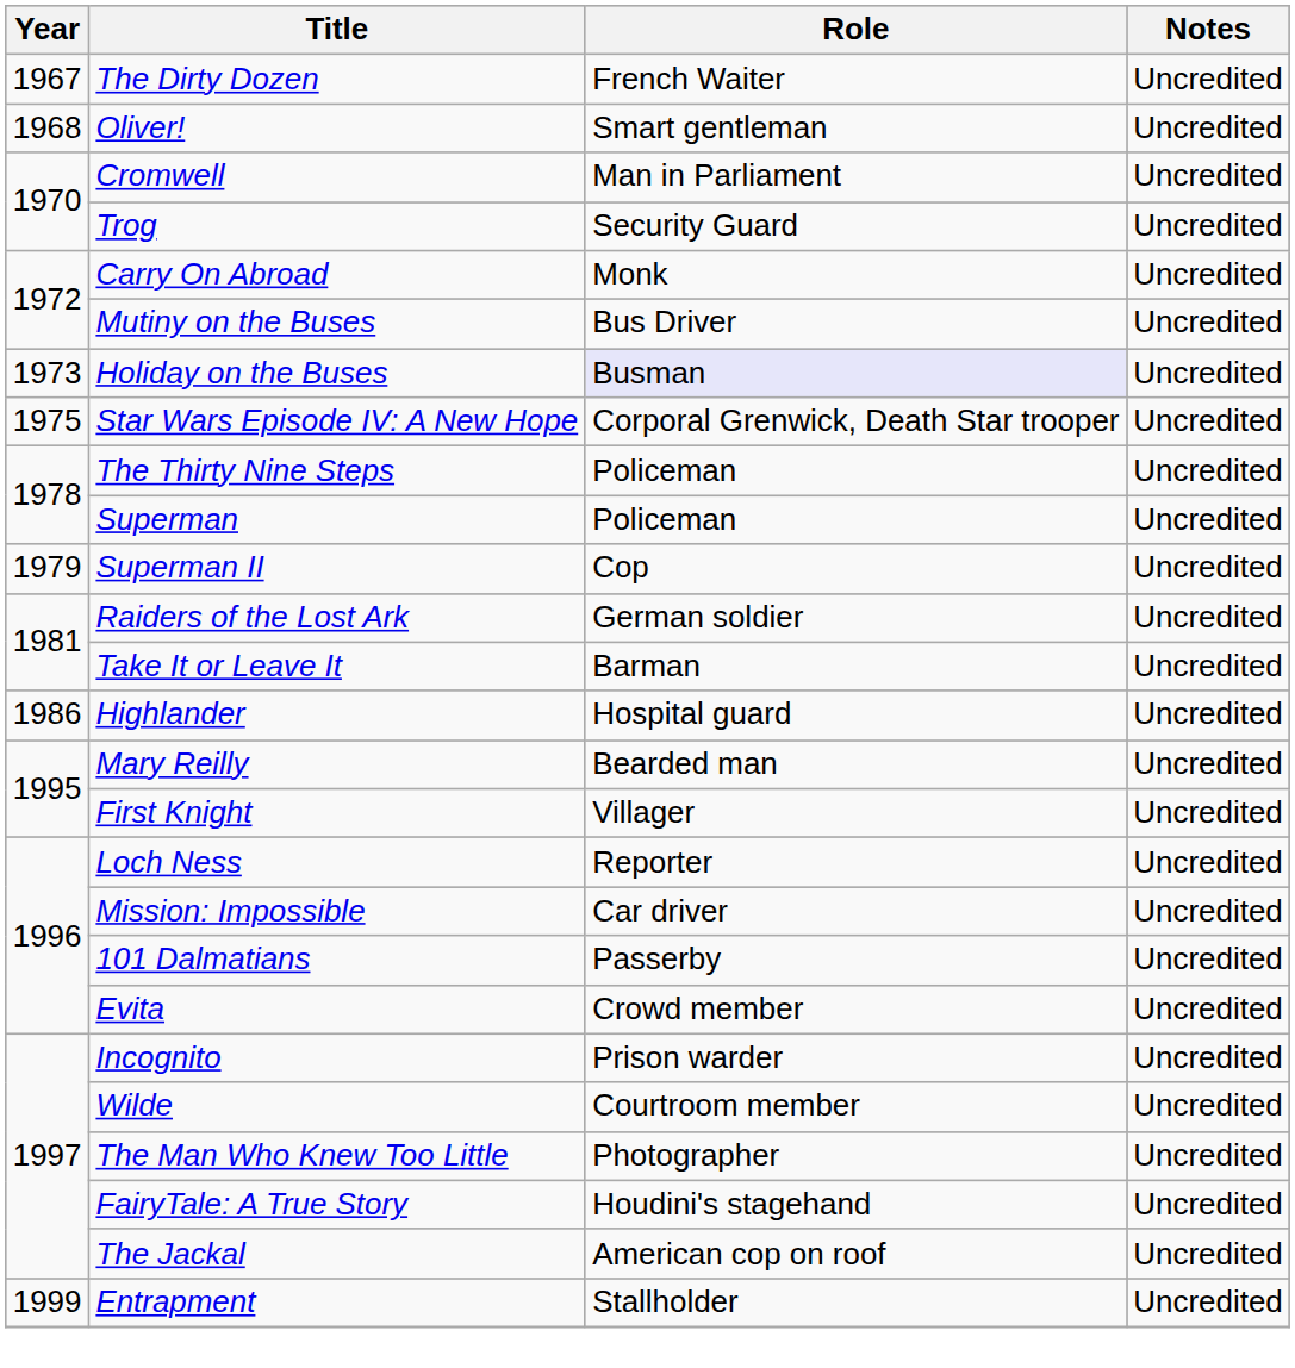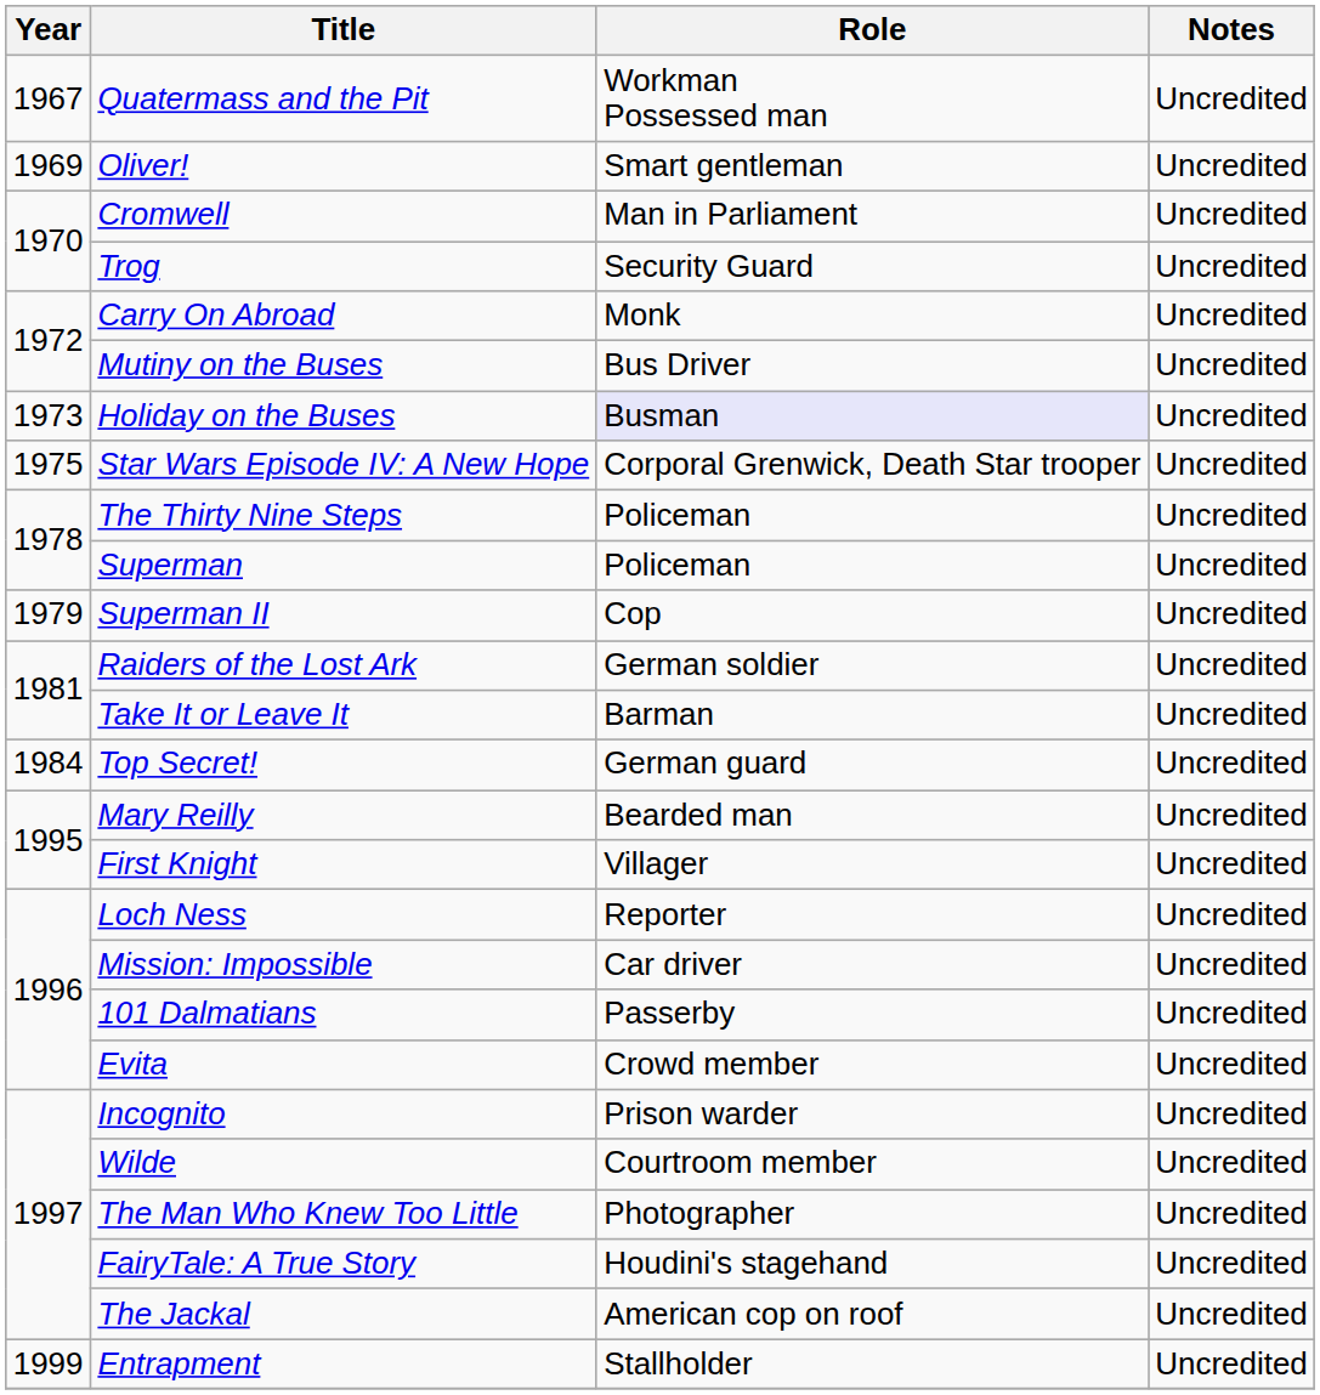+ row: 1967 | Quatermass and the Pit | Workman Possessed man | Uncredited
- row: 1967 | The Dirty Dozen | French Waiter | Uncredited
Oliver! | Year: 1968 -> 1969
+ row: 1984 | Top Secret! | German guard | Uncredited
- row: 1986 | Highlander | Hospital guard | Uncredited
